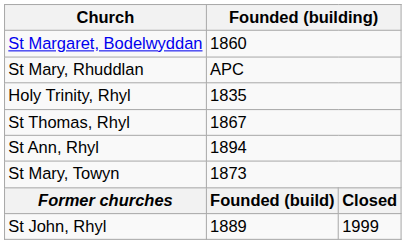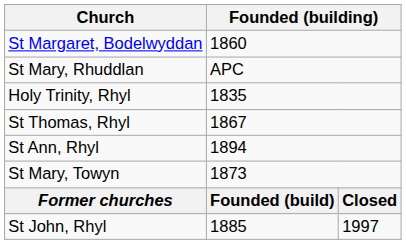St John, Rhyl | column 2: 1889 -> 1885
St John, Rhyl | column 3: 1999 -> 1997
